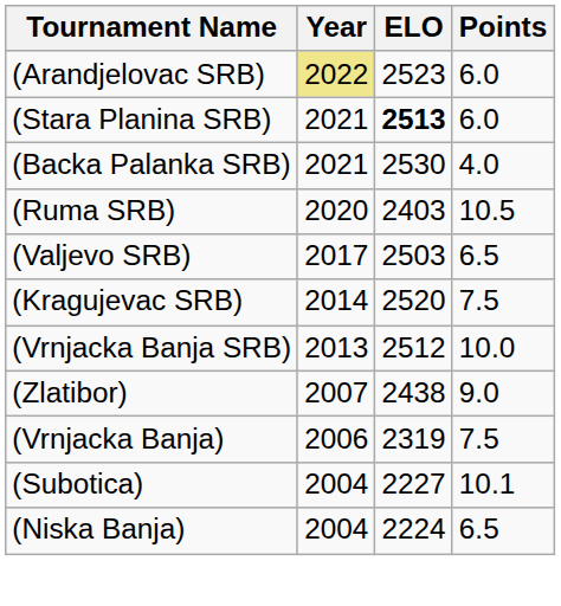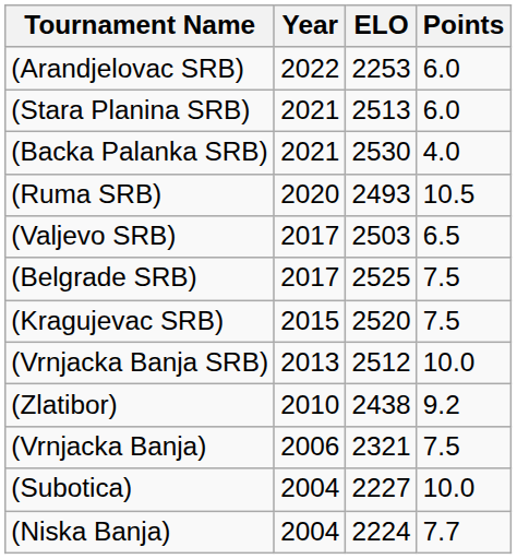(Arandjelovac SRB) | Year: khaki background -> no background
(Arandjelovac SRB) | ELO: 2523 -> 2253
(Stara Planina SRB) | ELO: bold -> normal
(Ruma SRB) | ELO: 2403 -> 2493
+ row: (Belgrade SRB) | 2017 | 2525 | 7.5
(Kragujevac SRB) | Year: 2014 -> 2015
(Zlatibor) | Year: 2007 -> 2010
(Zlatibor) | Points: 9.0 -> 9.2
(Vrnjacka Banja) | ELO: 2319 -> 2321
(Subotica) | Points: 10.1 -> 10.0
(Niska Banja) | Points: 6.5 -> 7.7
